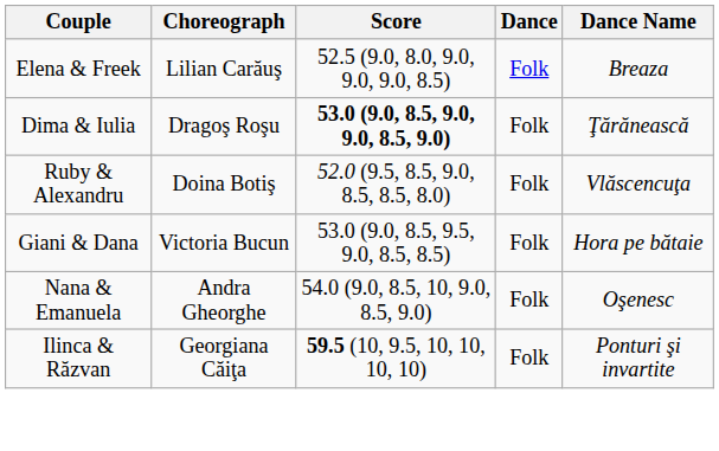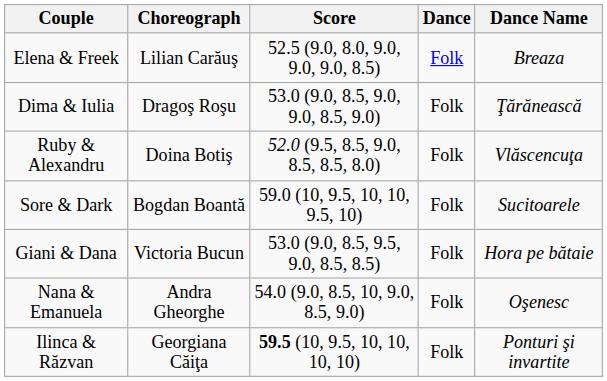Dima & Iulia | Score: bold -> normal
+ row: Sore & Dark | Bogdan Boantă | 59.0 (10, 9.5, 10, 10, 9.5, 10) | Folk | Sucitoarele
